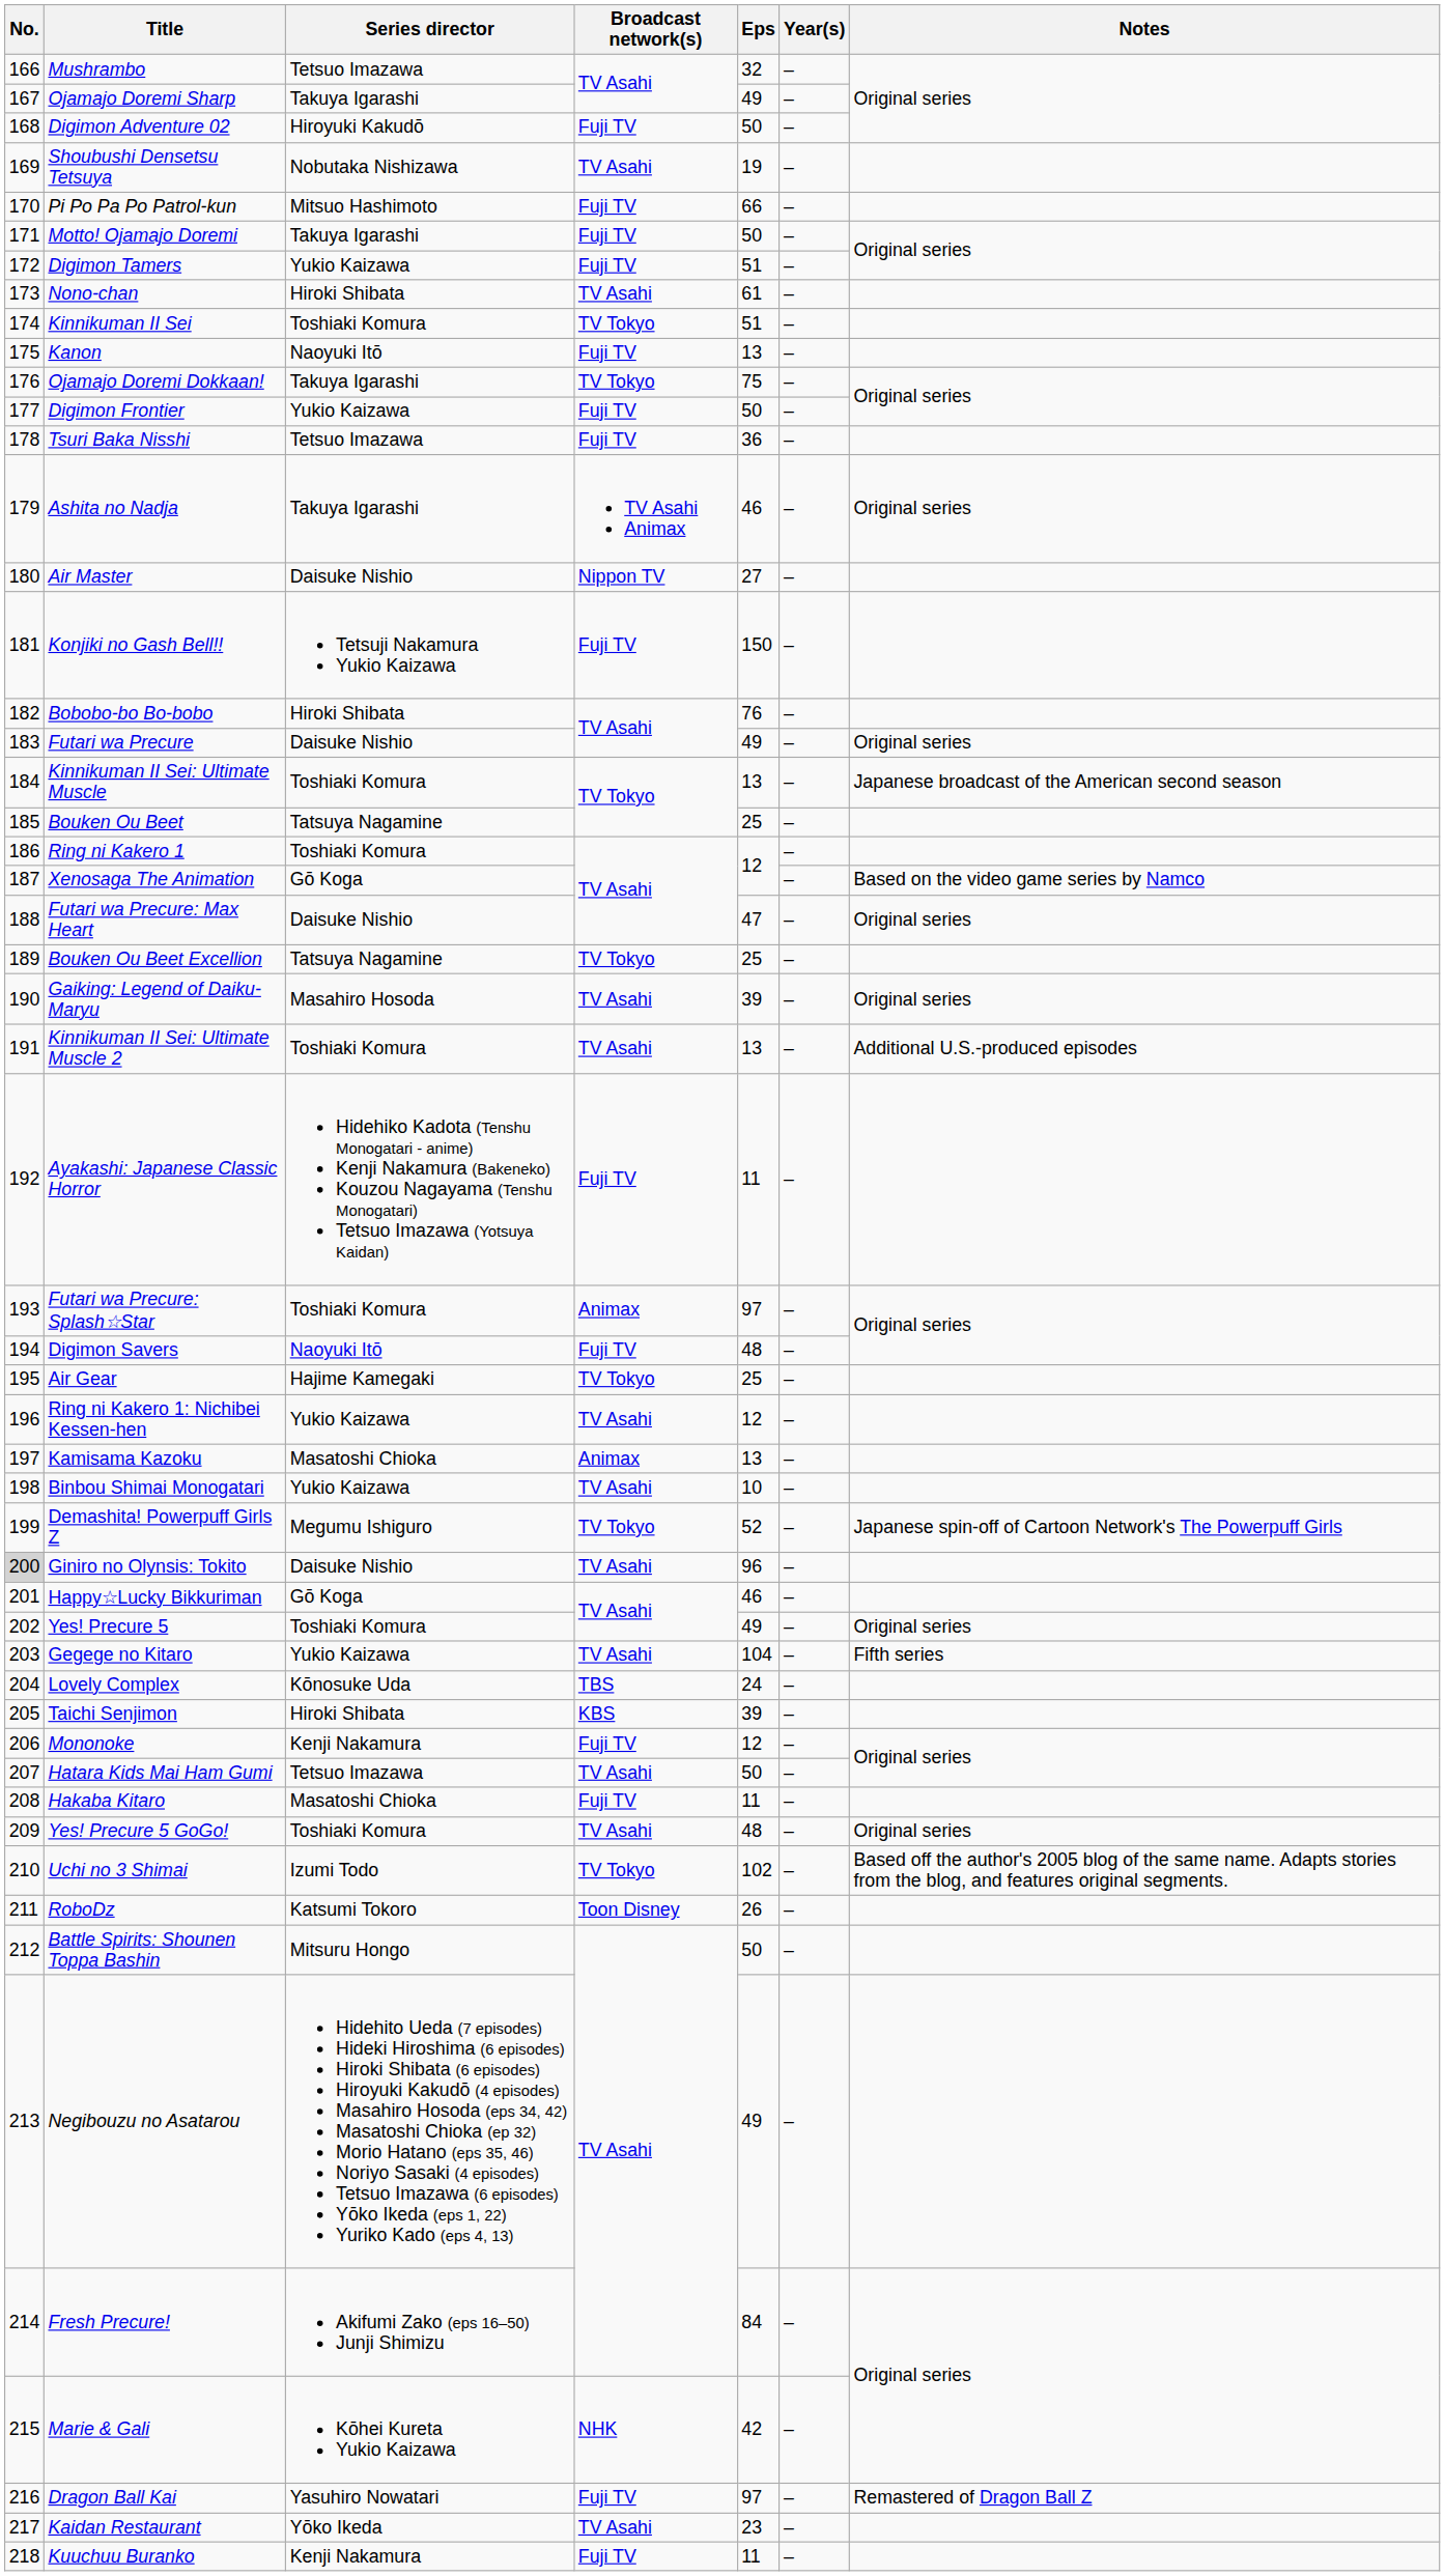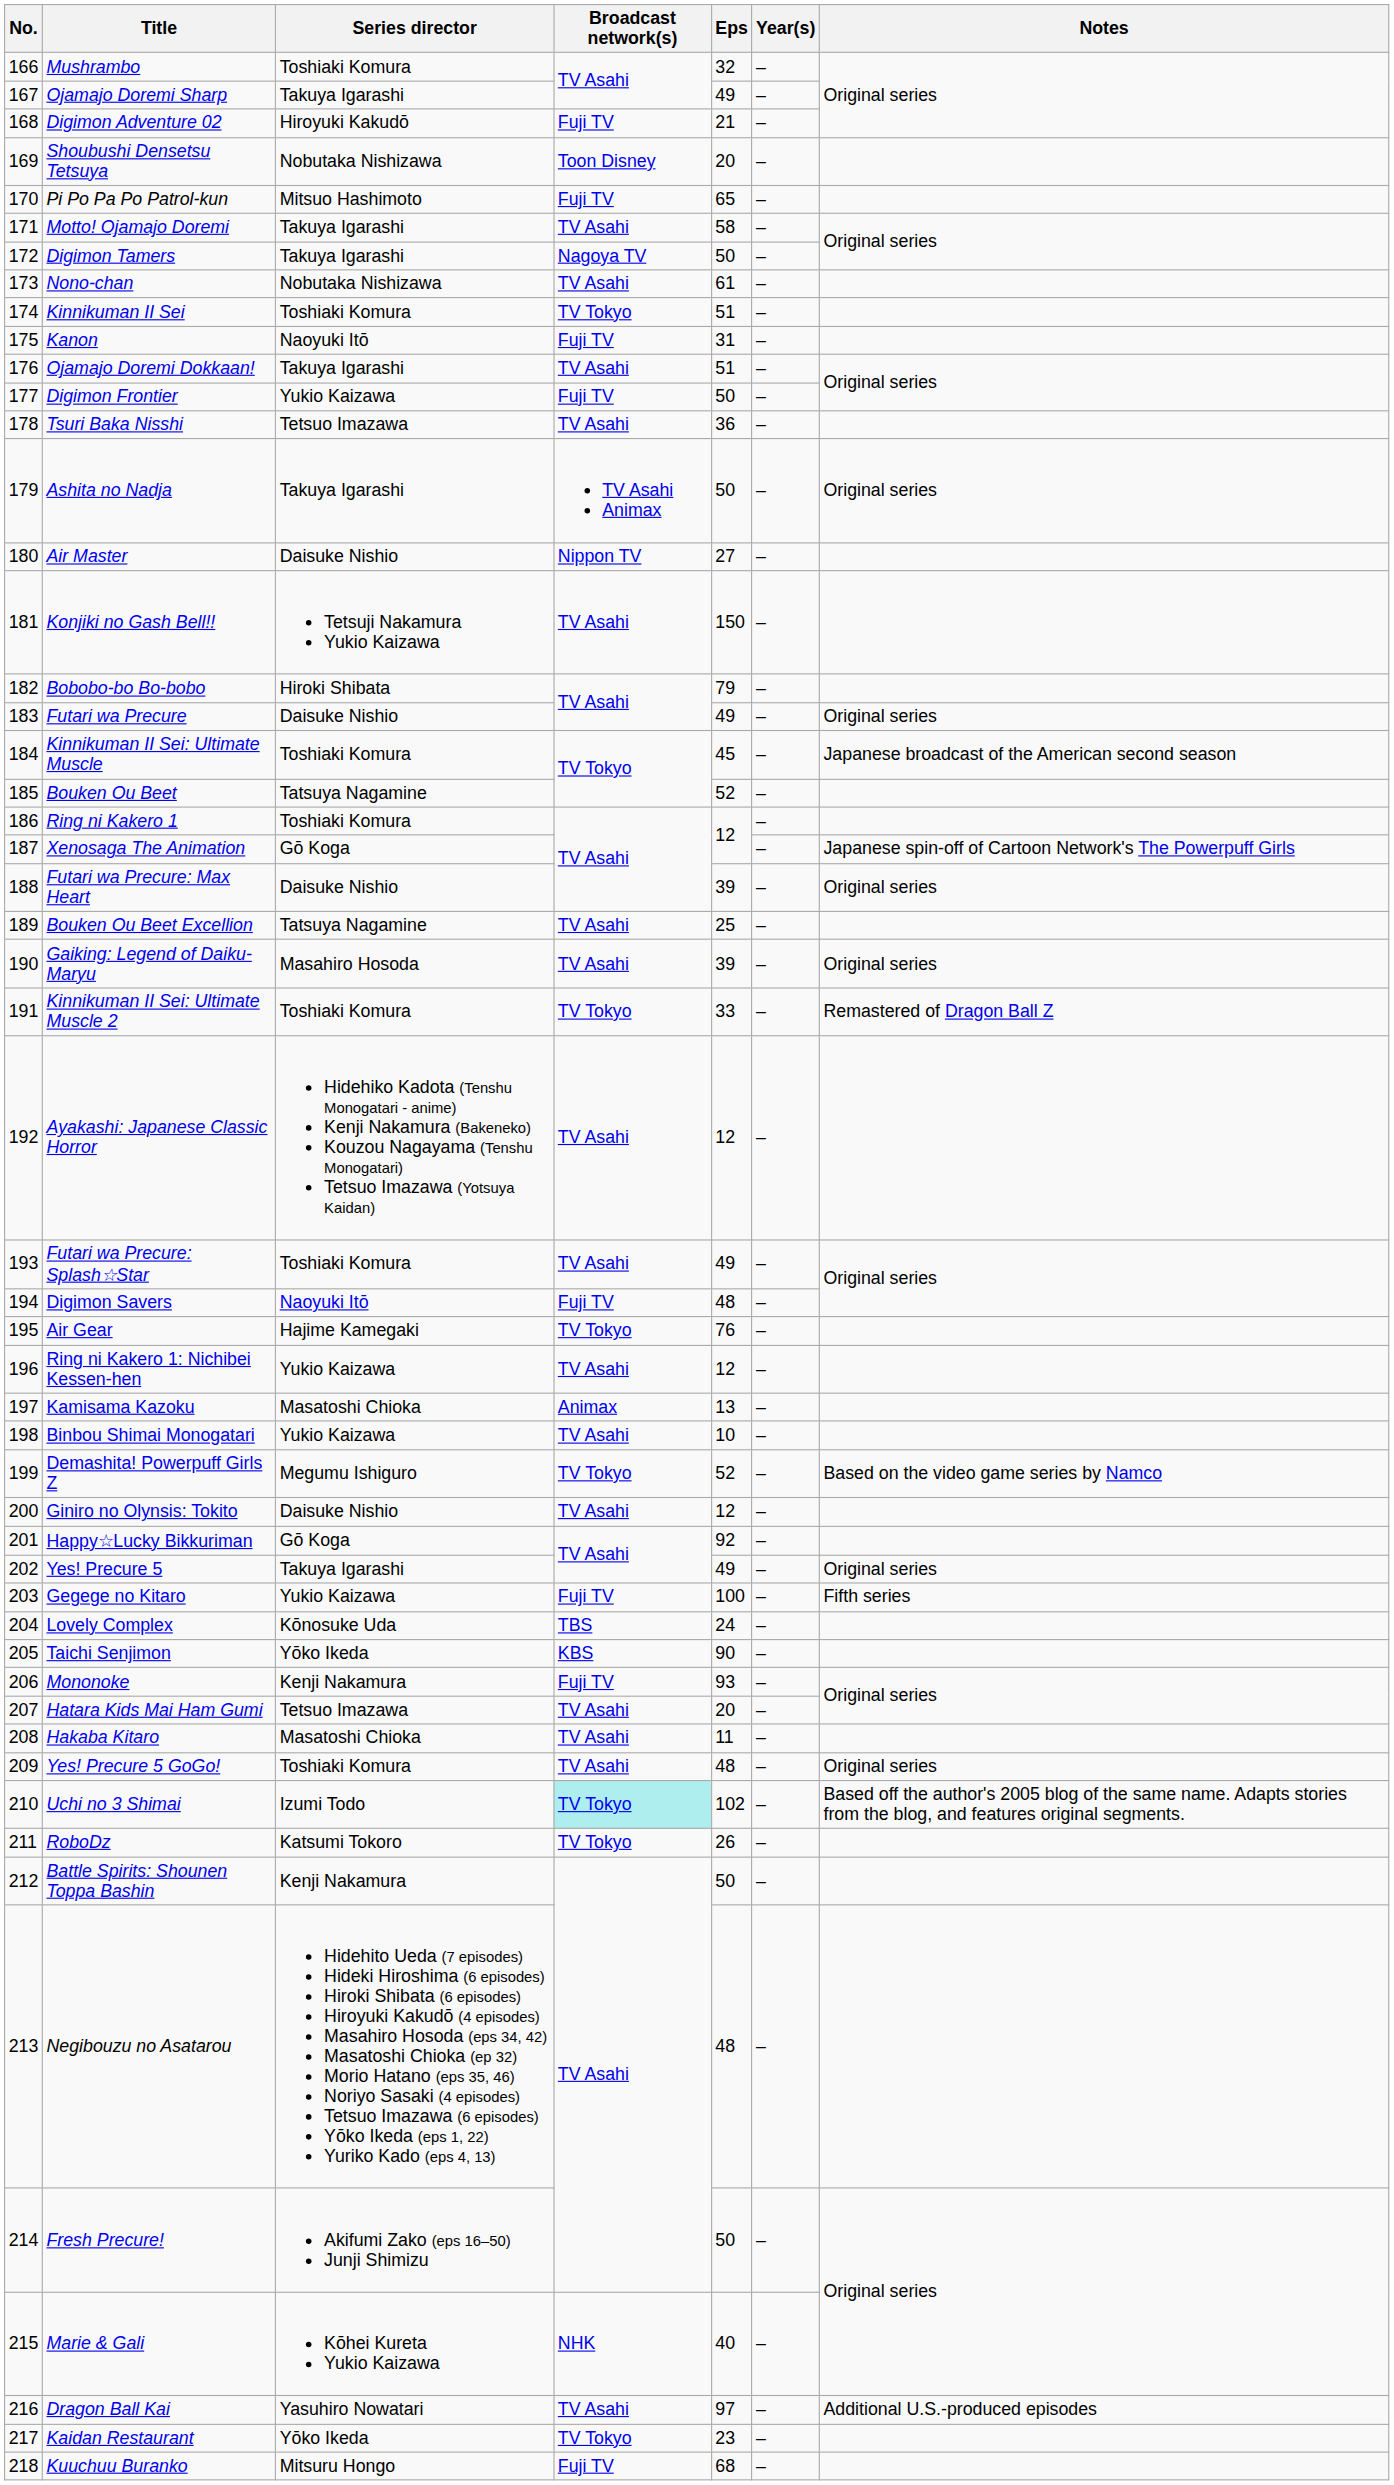Mushrambo | Series director: Tetsuo Imazawa -> Toshiaki Komura
Digimon Adventure 02 | Eps: 50 -> 21
Shoubushi Densetsu Tetsuya | Broadcast network(s): TV Asahi -> Toon Disney
Shoubushi Densetsu Tetsuya | Eps: 19 -> 20
Pi Po Pa Po Patrol-kun | Eps: 66 -> 65
Motto! Ojamajo Doremi | Broadcast network(s): Fuji TV -> TV Asahi
Motto! Ojamajo Doremi | Eps: 50 -> 58
Digimon Tamers | Series director: Yukio Kaizawa -> Takuya Igarashi
Digimon Tamers | Broadcast network(s): Fuji TV -> Nagoya TV
Digimon Tamers | Eps: 51 -> 50
Nono-chan | Series director: Hiroki Shibata -> Nobutaka Nishizawa
Kanon | Eps: 13 -> 31
Ojamajo Doremi Dokkaan! | Broadcast network(s): TV Tokyo -> TV Asahi
Ojamajo Doremi Dokkaan! | Eps: 75 -> 51
Tsuri Baka Nisshi | Broadcast network(s): Fuji TV -> TV Asahi
Ashita no Nadja | Eps: 46 -> 50
Konjiki no Gash Bell!! | Broadcast network(s): Fuji TV -> TV Asahi
Bobobo-bo Bo-bobo | Eps: 76 -> 79
Kinnikuman II Sei: Ultimate Muscle | Eps: 13 -> 45
Bouken Ou Beet | Eps: 25 -> 52
Xenosaga The Animation | Notes: Based on the video game series by Namco -> Japanese spin-off of Cartoon Network's The Powerpuff Girls
Futari wa Precure: Max Heart | Eps: 47 -> 39
Bouken Ou Beet Excellion | Broadcast network(s): TV Tokyo -> TV Asahi
Kinnikuman II Sei: Ultimate Muscle 2 | Broadcast network(s): TV Asahi -> TV Tokyo
Kinnikuman II Sei: Ultimate Muscle 2 | Eps: 13 -> 33
Kinnikuman II Sei: Ultimate Muscle 2 | Notes: Additional U.S.-produced episodes -> Remastered of Dragon Ball Z
Ayakashi: Japanese Classic Horror | Broadcast network(s): Fuji TV -> TV Asahi
Ayakashi: Japanese Classic Horror | Eps: 11 -> 12
Futari wa Precure: Splash☆Star | Broadcast network(s): Animax -> TV Asahi
Futari wa Precure: Splash☆Star | Eps: 97 -> 49
Air Gear | Eps: 25 -> 76
Demashita! Powerpuff Girls Z | Notes: Japanese spin-off of Cartoon Network's The Powerpuff Girls -> Based on the video game series by Namco
Giniro no Olynsis: Tokito | No.: lightgrey background -> no background
Giniro no Olynsis: Tokito | Eps: 96 -> 12
Happy☆Lucky Bikkuriman | Eps: 46 -> 92
Yes! Precure 5 | Series director: Toshiaki Komura -> Takuya Igarashi
Gegege no Kitaro | Broadcast network(s): TV Asahi -> Fuji TV
Gegege no Kitaro | Eps: 104 -> 100
Taichi Senjimon | Series director: Hiroki Shibata -> Yōko Ikeda
Taichi Senjimon | Eps: 39 -> 90
Mononoke | Eps: 12 -> 93
Hatara Kids Mai Ham Gumi | Eps: 50 -> 20
Hakaba Kitaro | Broadcast network(s): Fuji TV -> TV Asahi
Uchi no 3 Shimai | Broadcast network(s): no background -> paleturquoise background
RoboDz | Broadcast network(s): Toon Disney -> TV Tokyo
Battle Spirits: Shounen Toppa Bashin | Series director: Mitsuru Hongo -> Kenji Nakamura
Negibouzu no Asatarou | Eps: 49 -> 48
Fresh Precure! | Eps: 84 -> 50
Marie & Gali | Eps: 42 -> 40
Dragon Ball Kai | Broadcast network(s): Fuji TV -> TV Asahi
Dragon Ball Kai | Notes: Remastered of Dragon Ball Z -> Additional U.S.-produced episodes
Kaidan Restaurant | Broadcast network(s): TV Asahi -> TV Tokyo
Kuuchuu Buranko | Series director: Kenji Nakamura -> Mitsuru Hongo
Kuuchuu Buranko | Eps: 11 -> 68
